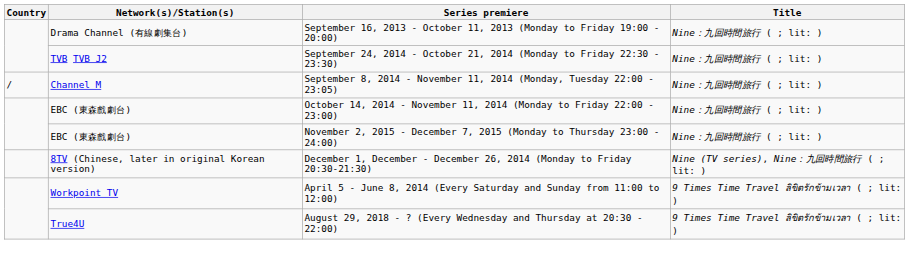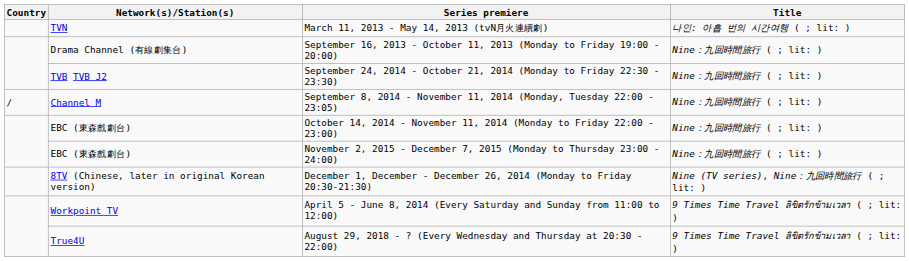+ row: TVN | March 11, 2013 - May 14, 2013 (tvN月火連續劇) | 나인: 아홉 번의 시간여행 ( ; lit: )
